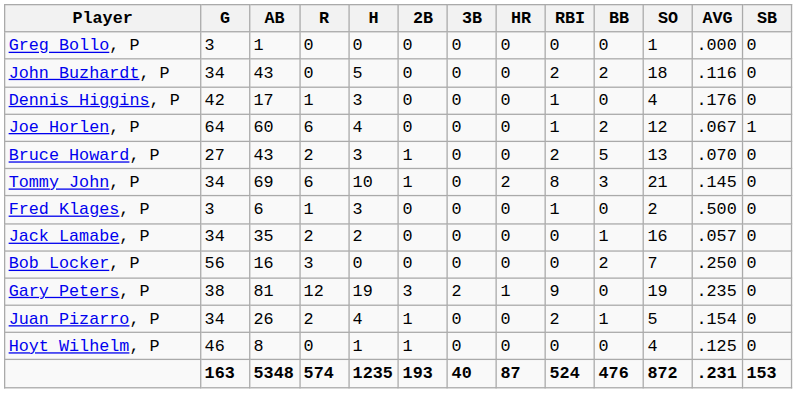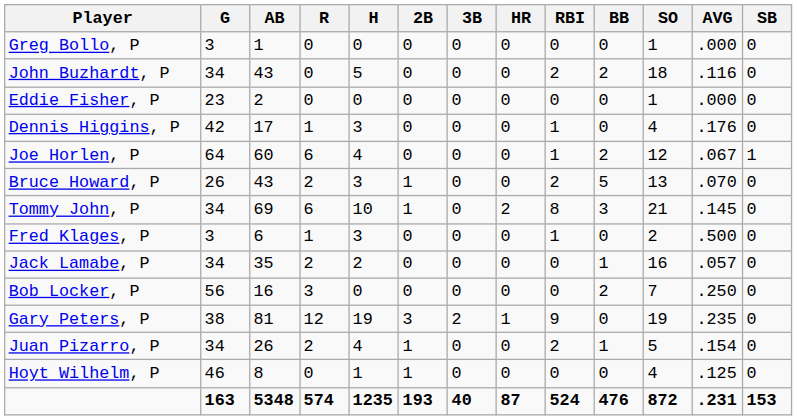+ row: Eddie Fisher, P | 23 | 2 | 0 | 0 | 0 | 0 | 0 | 0 | 0 | 1 | .000 | 0
Bruce Howard, P | G: 27 -> 26
